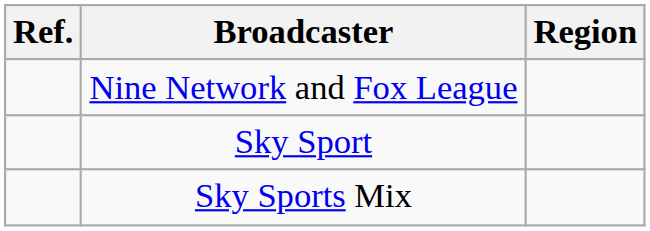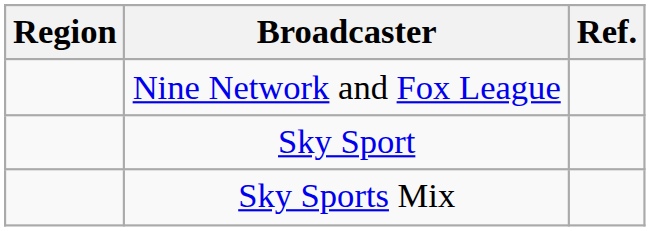columns swapped: Region <-> Ref.
